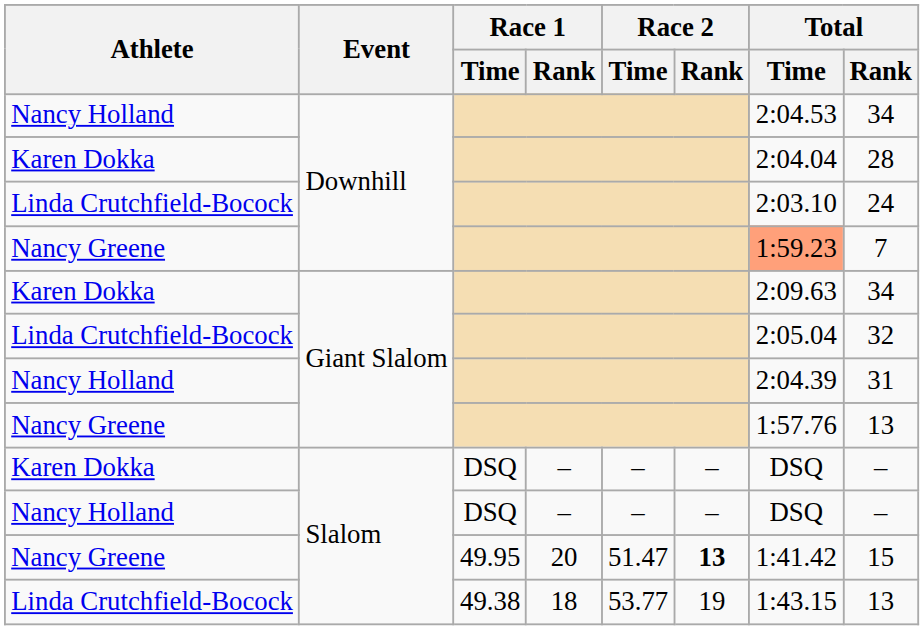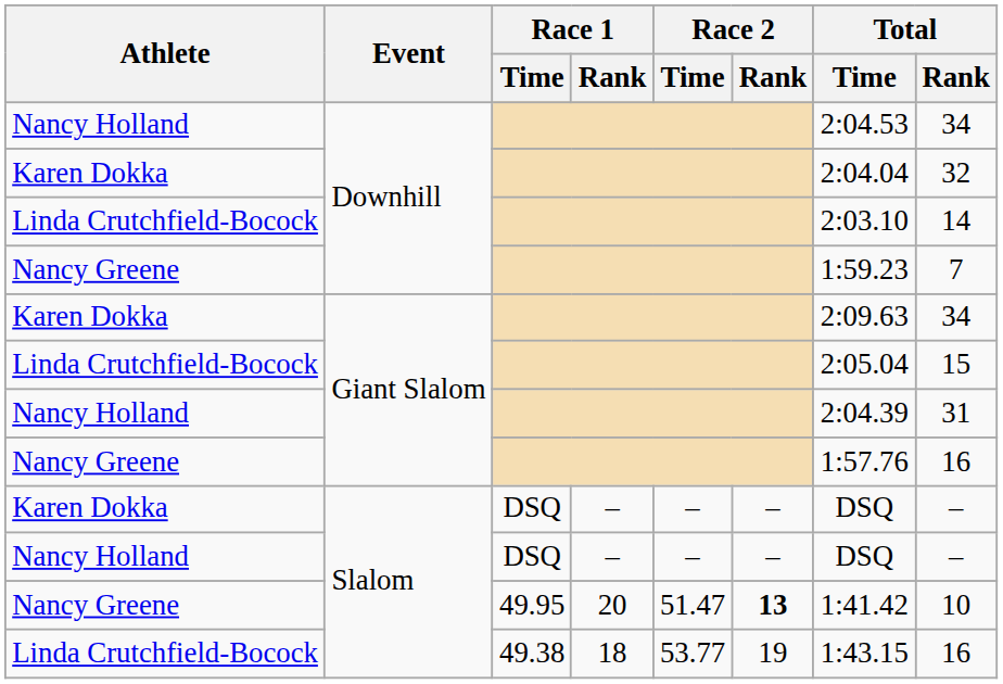Karen Dokka / Downhill | Total / Rank: 28 -> 32
Linda Crutchfield-Bocock / Downhill | Total / Rank: 24 -> 14
Nancy Greene / Downhill | Total / Time: lightsalmon background -> no background
Linda Crutchfield-Bocock / Giant Slalom | Total / Rank: 32 -> 15
Nancy Greene / Giant Slalom | Total / Rank: 13 -> 16
Nancy Greene / Slalom | Total / Rank: 15 -> 10
Linda Crutchfield-Bocock / Slalom | Total / Rank: 13 -> 16
